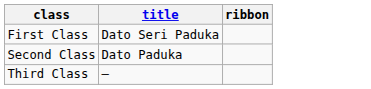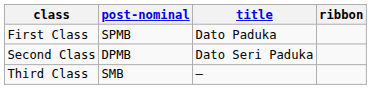+ column: post-nominal | SPMB | DPMB | SMB
First Class | title: Dato Seri Paduka -> Dato Paduka
Second Class | title: Dato Paduka -> Dato Seri Paduka
